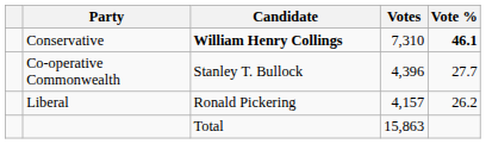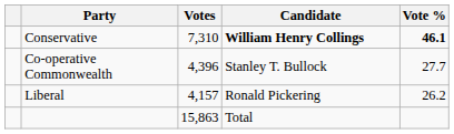columns swapped: Candidate <-> Votes
